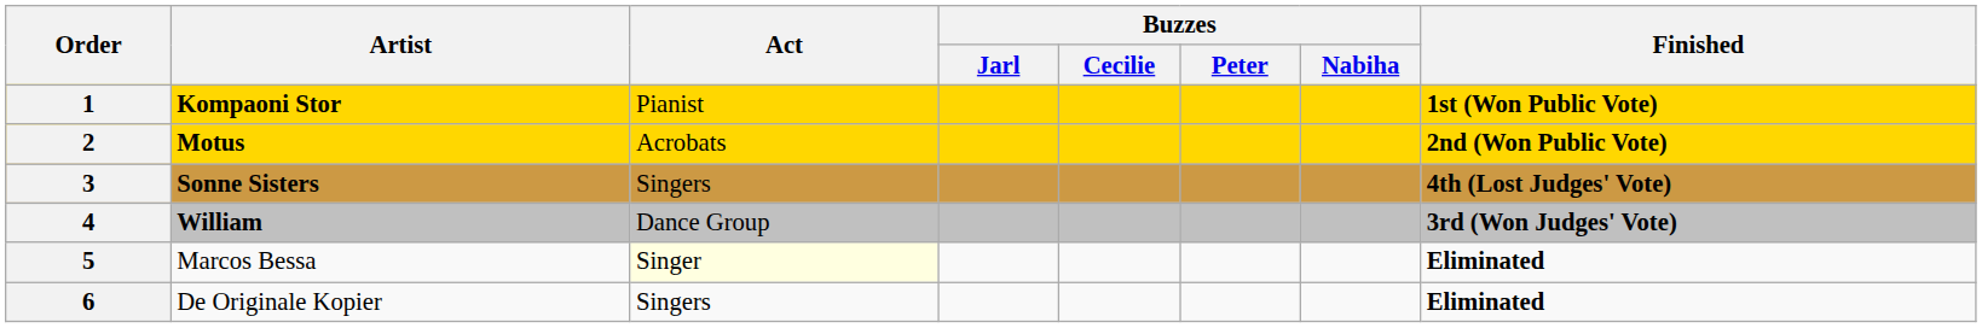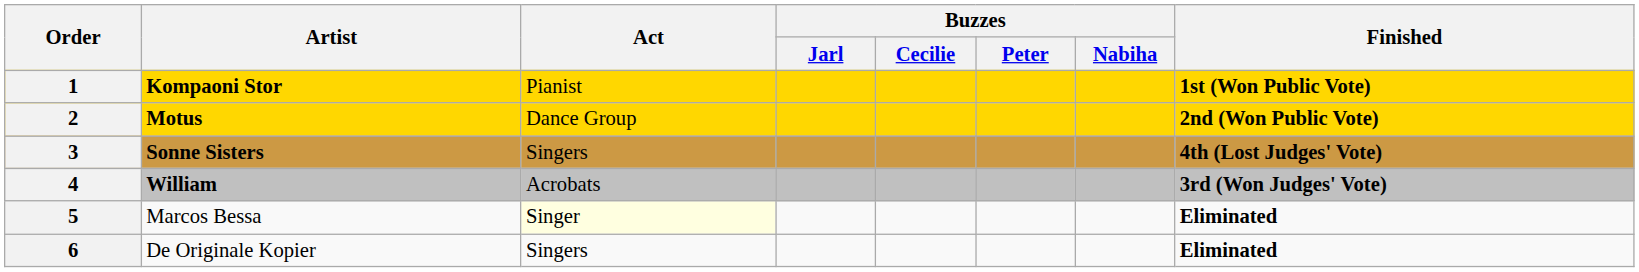2 | Act: Acrobats -> Dance Group
4 | Act: Dance Group -> Acrobats
